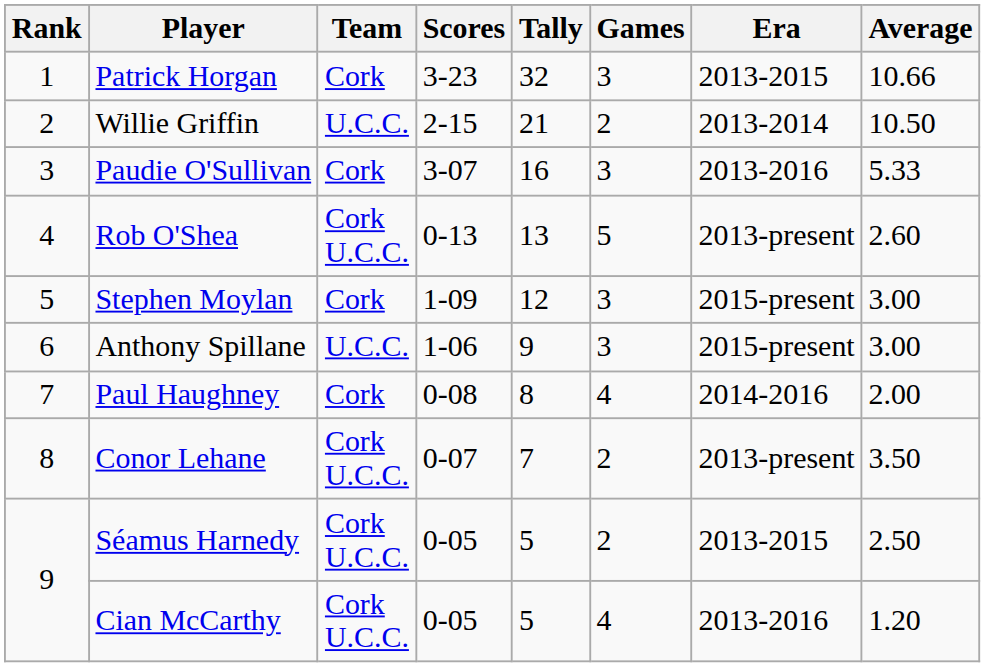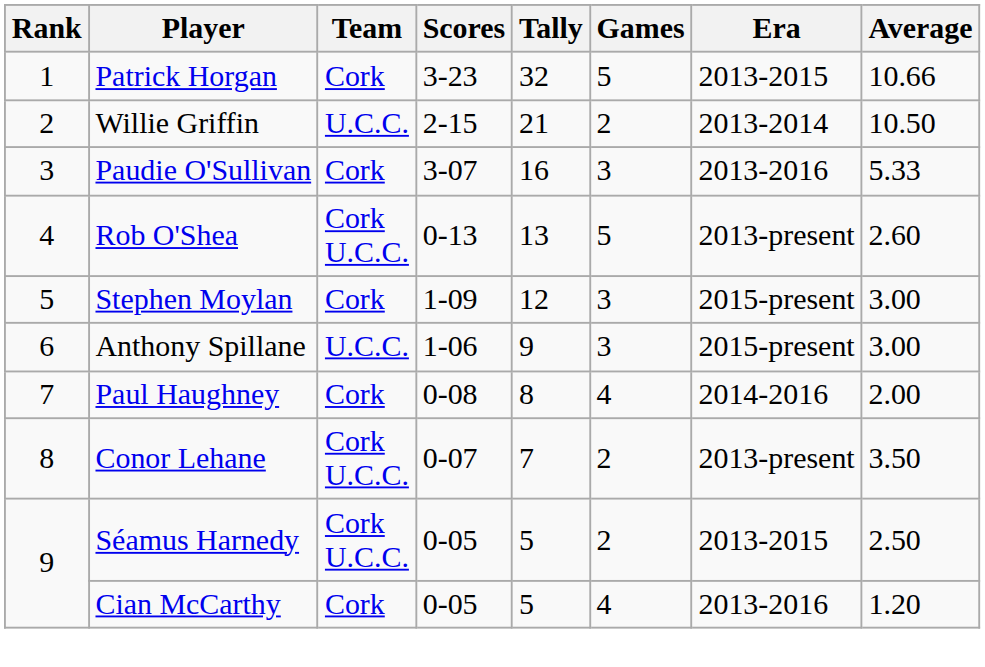Patrick Horgan | Games: 3 -> 5
Cian McCarthy | Team: Cork U.C.C. -> Cork
